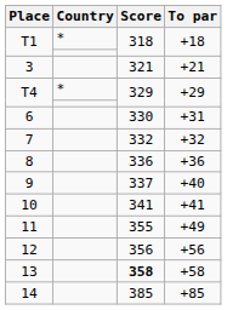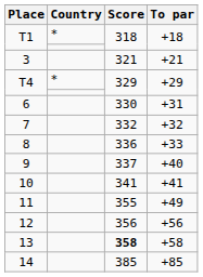8 | To par: +36 -> +33
